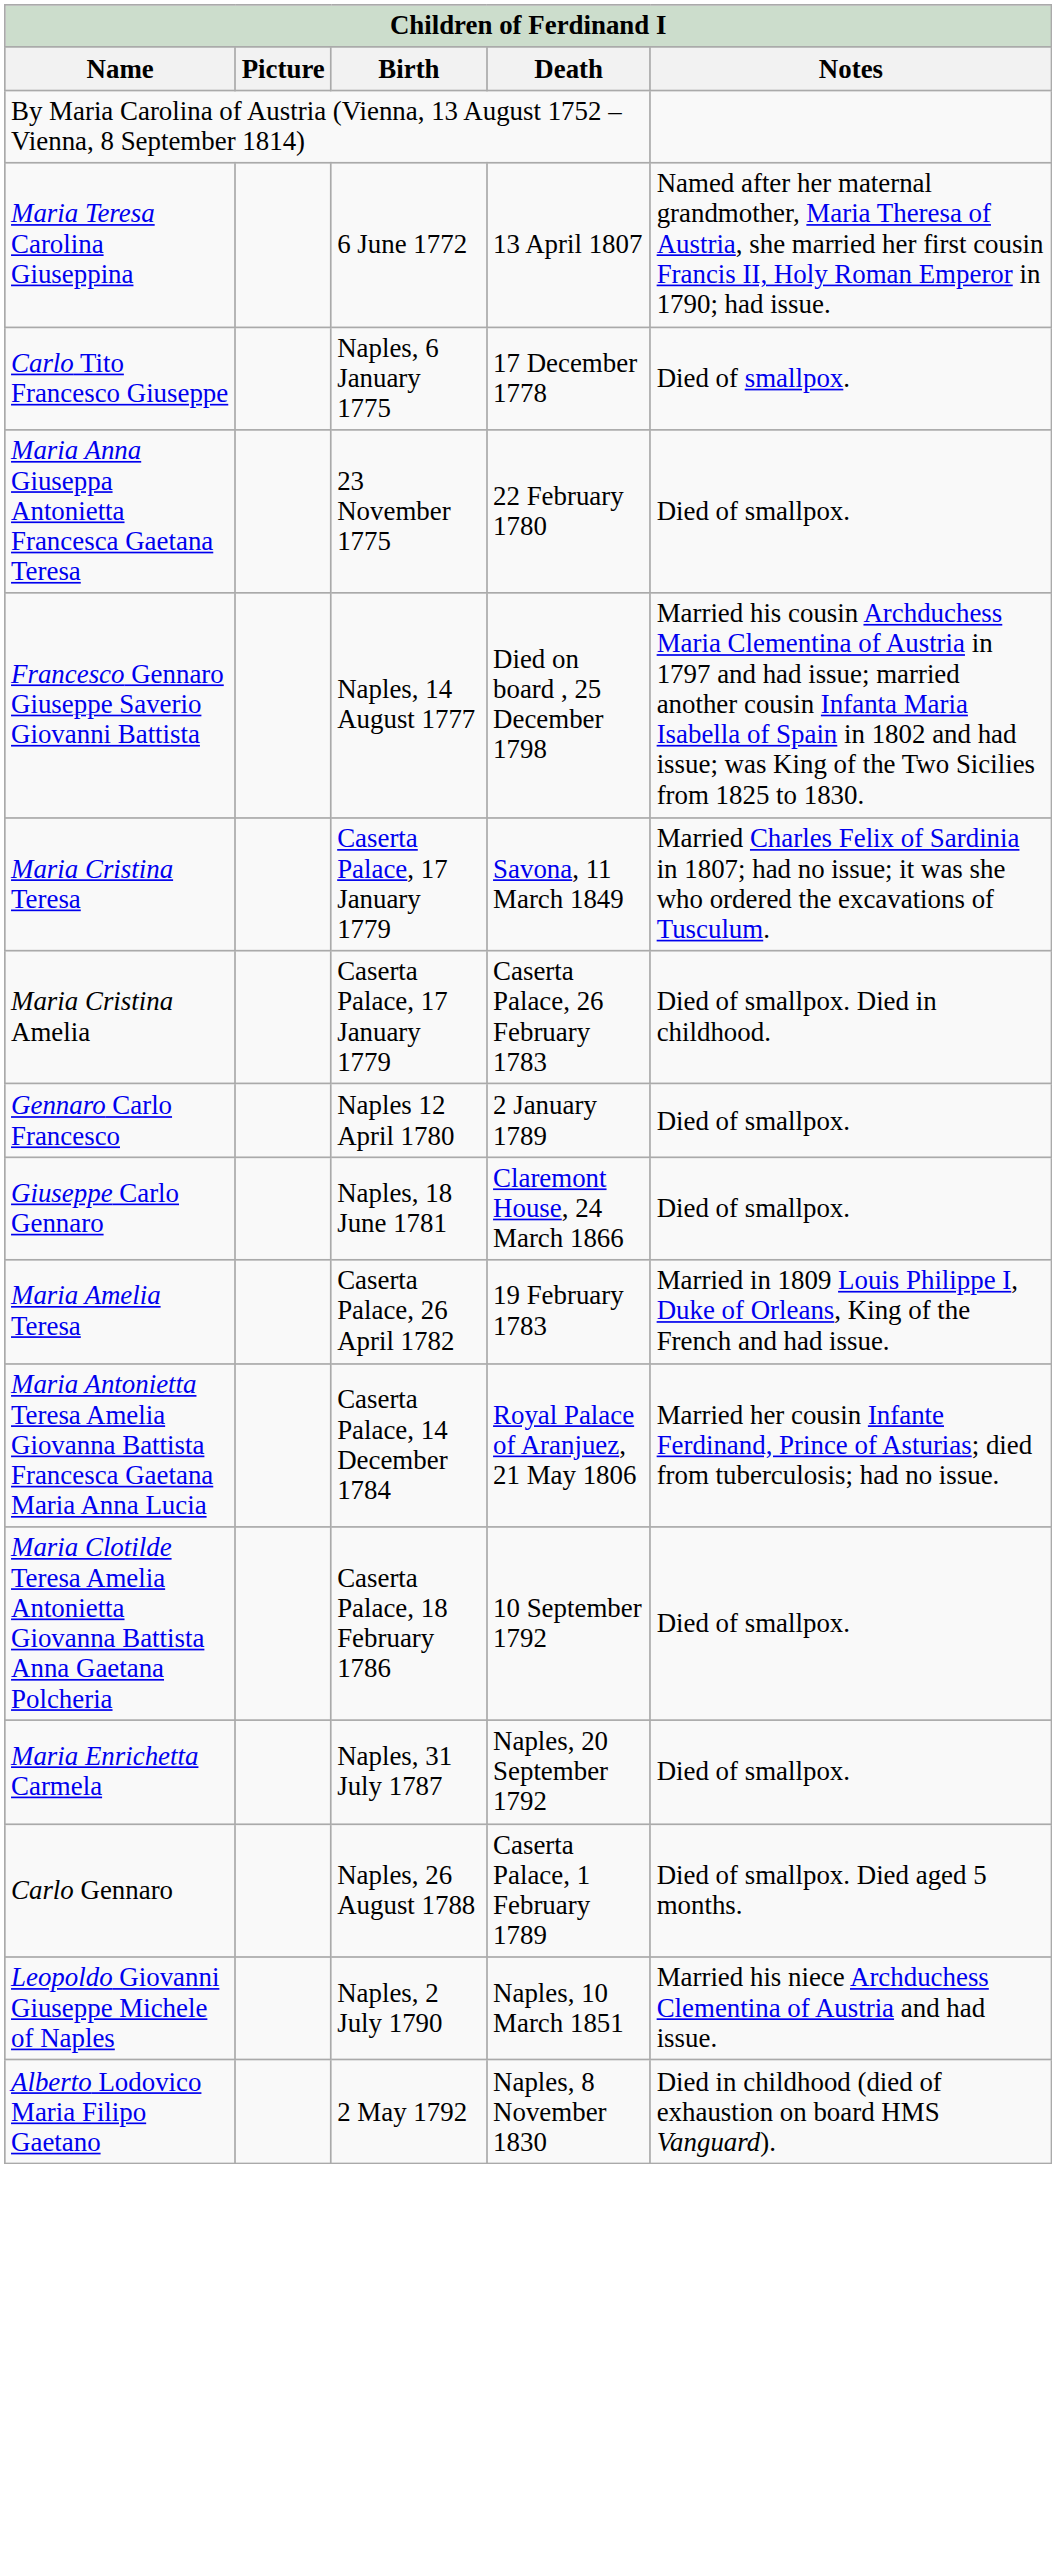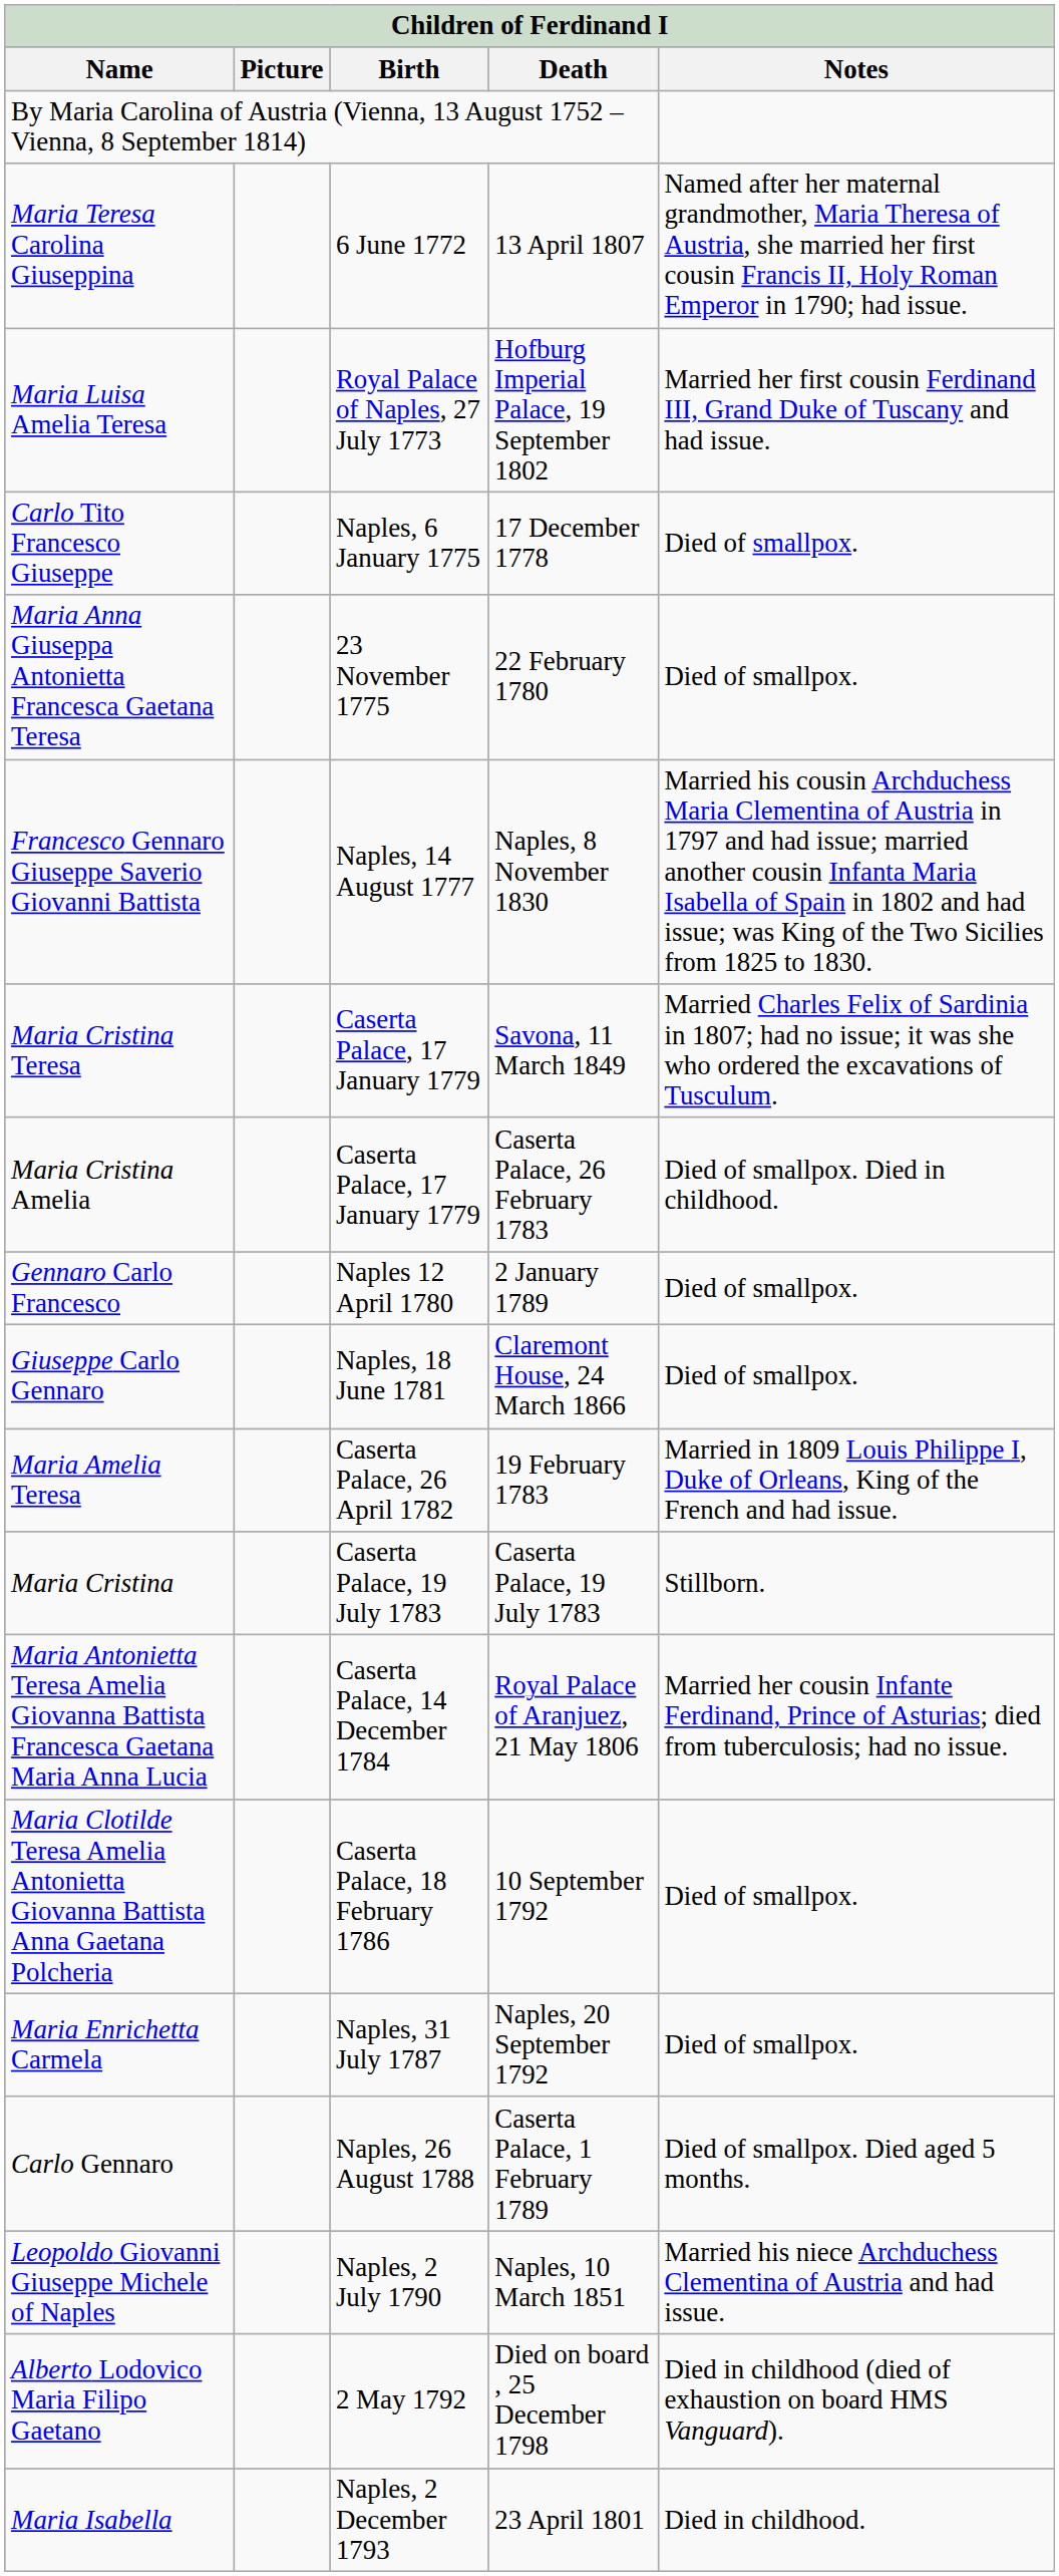+ row: Maria Luisa Amelia Teresa | Royal Palace of Naples, 27 July 1773 | Hofburg Imperial Palace, 19 September 1802 | Married her first cousin Ferdinand III, Grand Duke of Tuscany and had issue.
Francesco Gennaro Giuseppe Saverio Giovanni Battista | Death: Died on board , 25 December 1798 -> Naples, 8 November 1830
+ row: Maria Cristina | Caserta Palace, 19 July 1783 | Caserta Palace, 19 July 1783 | Stillborn.
Alberto Lodovico Maria Filipo Gaetano | Death: Naples, 8 November 1830 -> Died on board , 25 December 1798
+ row: Maria Isabella | Naples, 2 December 1793 | 23 April 1801 | Died in childhood.
